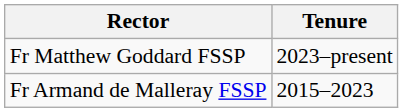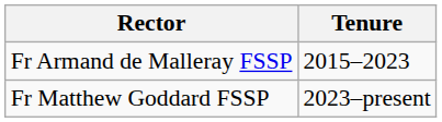rows swapped: Fr Armand de Malleray FSSP <-> Fr Matthew Goddard FSSP
